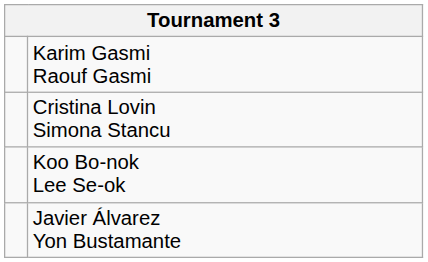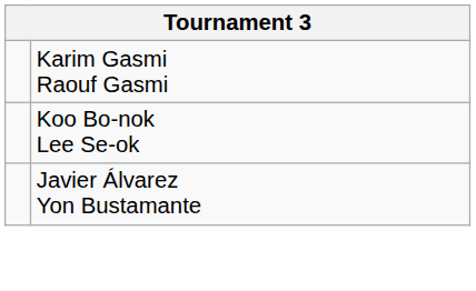- row: Cristina Lovin Simona Stancu
